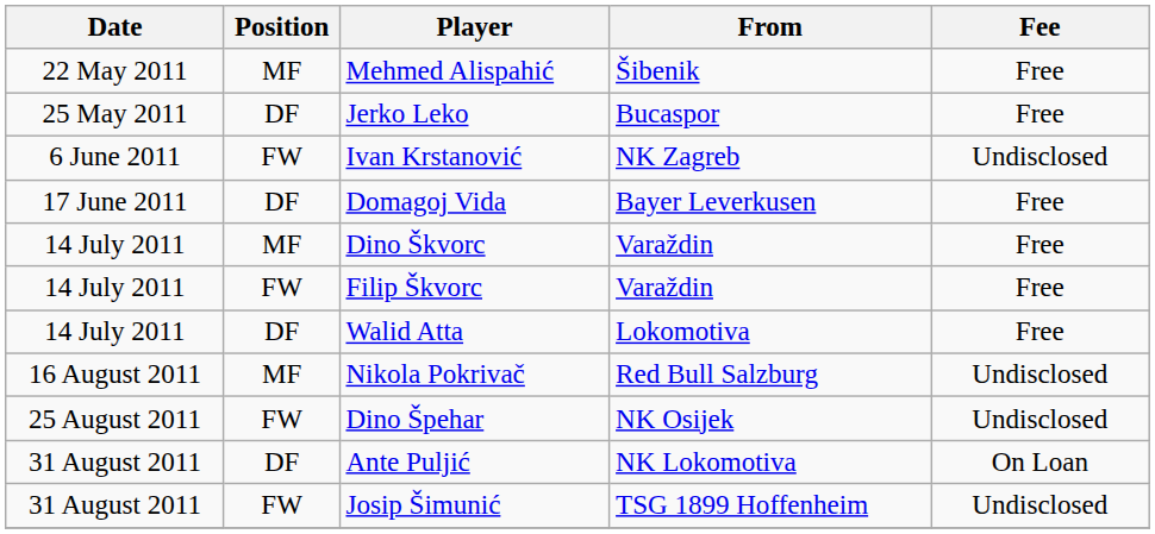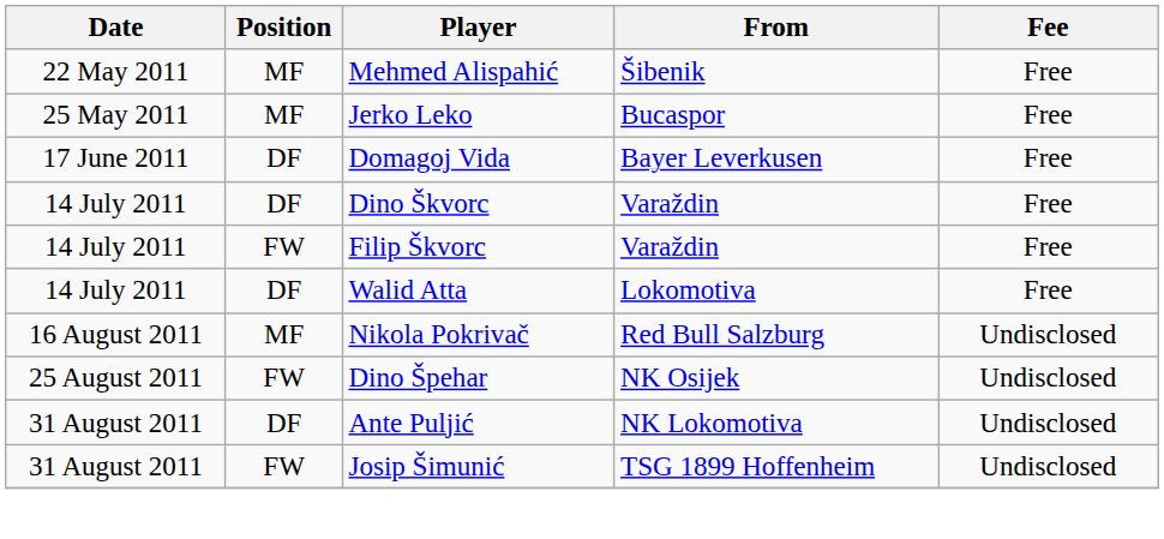Jerko Leko | Position: DF -> MF
- row: 6 June 2011 | FW | Ivan Krstanović | NK Zagreb | Undisclosed
Dino Škvorc | Position: MF -> DF
Ante Puljić | Fee: On Loan -> Undisclosed
